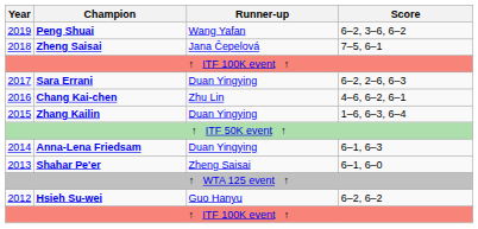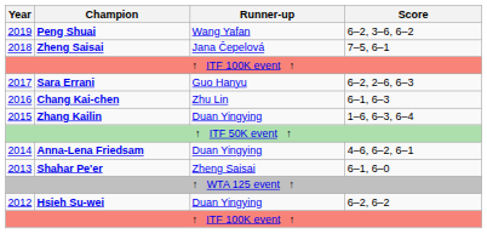Sara Errani | Runner-up: Duan Yingying -> Guo Hanyu
Chang Kai-chen | Score: 4–6, 6–2, 6–1 -> 6–1, 6–3
Anna-Lena Friedsam | Score: 6–1, 6–3 -> 4–6, 6–2, 6–1
Hsieh Su-wei | Runner-up: Guo Hanyu -> Duan Yingying
